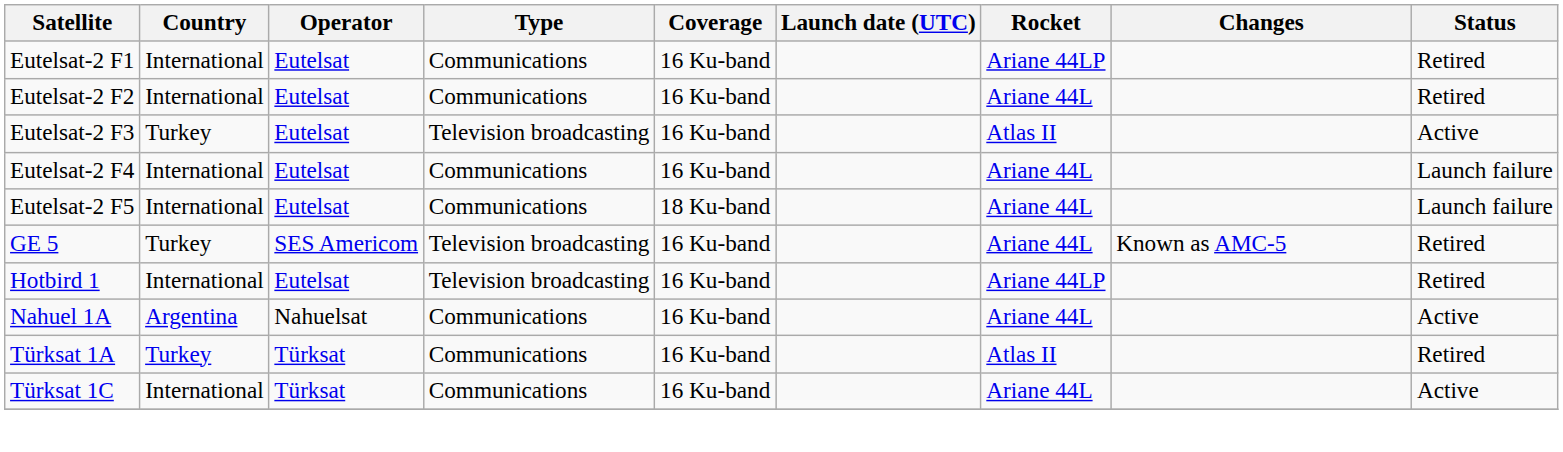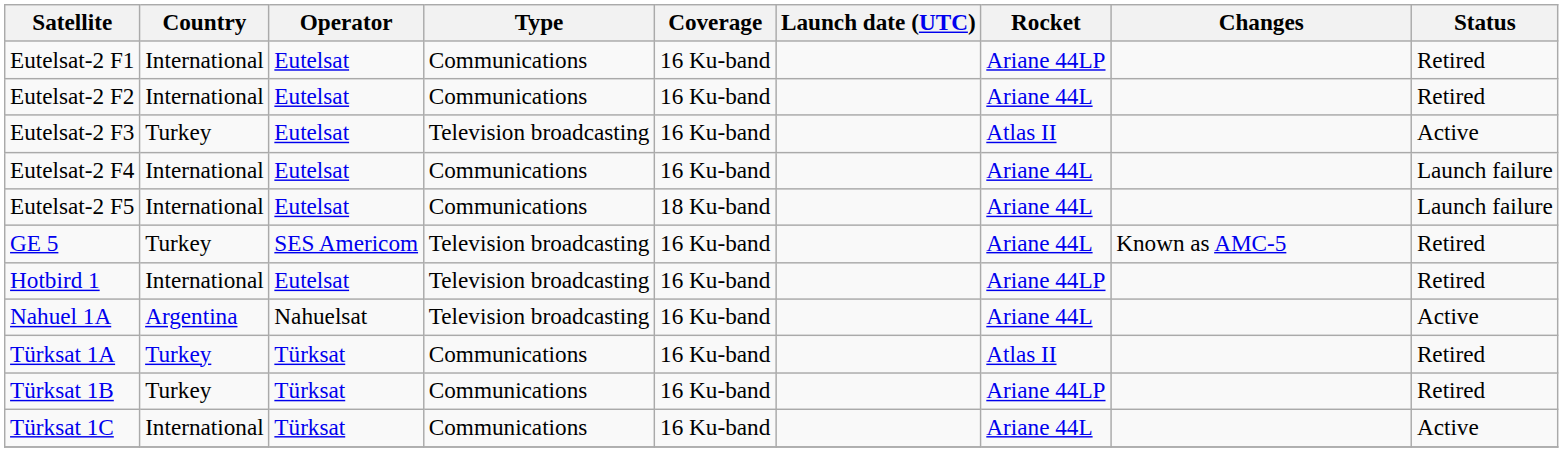Nahuel 1A | Type: Communications -> Television broadcasting
+ row: Türksat 1B | Turkey | Türksat | Communications | 16 Ku-band | Ariane 44LP | Retired
